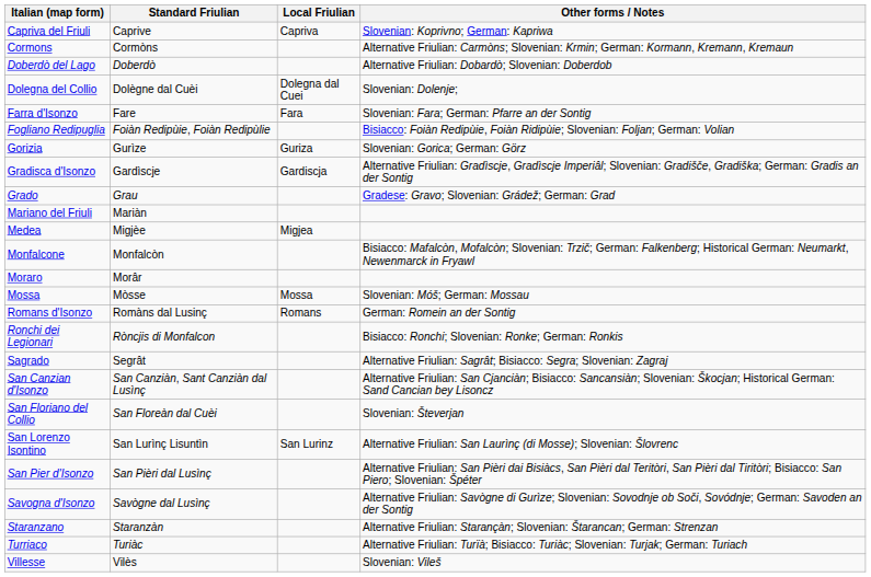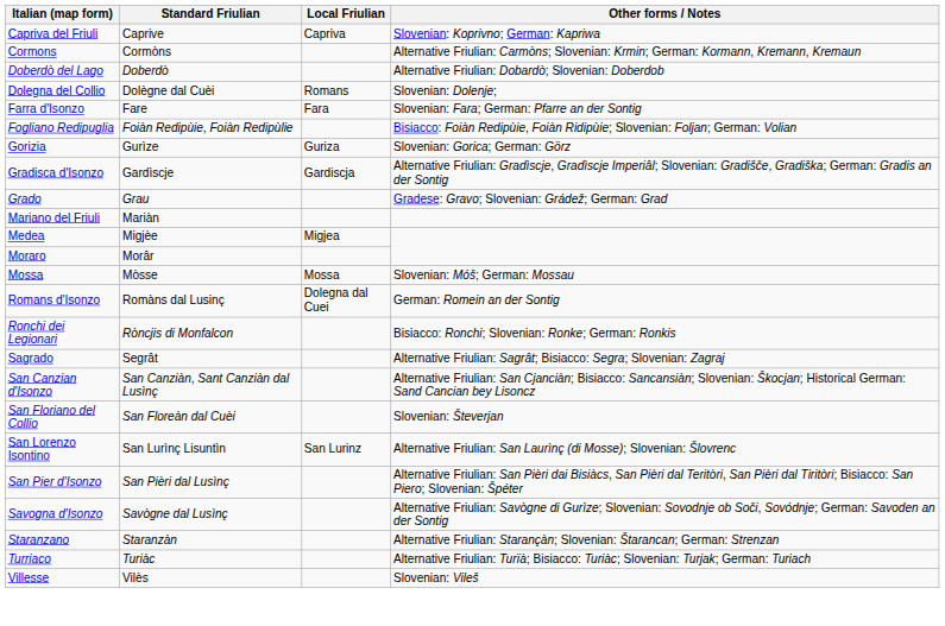Dolegna del Collio | Local Friulian: Dolegna dal Cuei -> Romans
- row: Monfalcone | Monfalcòn | Bisiacco: Mafalcòn, Mofalcòn; Slovenian: Trzič; German: Falkenberg; Historical German: Neumarkt, Newenmarck in Fryawl
Romans d'Isonzo | Local Friulian: Romans -> Dolegna dal Cuei
